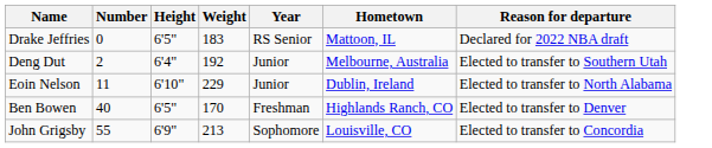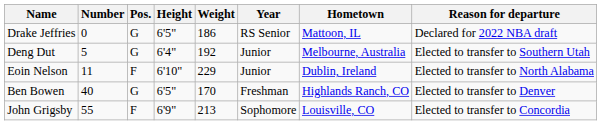+ column: Pos. | G | G | F | G | F
Drake Jeffries | Weight: 183 -> 186
Deng Dut | Number: 2 -> 5
